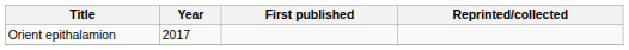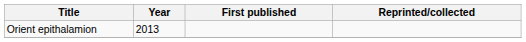Orient epithalamion | Year: 2017 -> 2013
